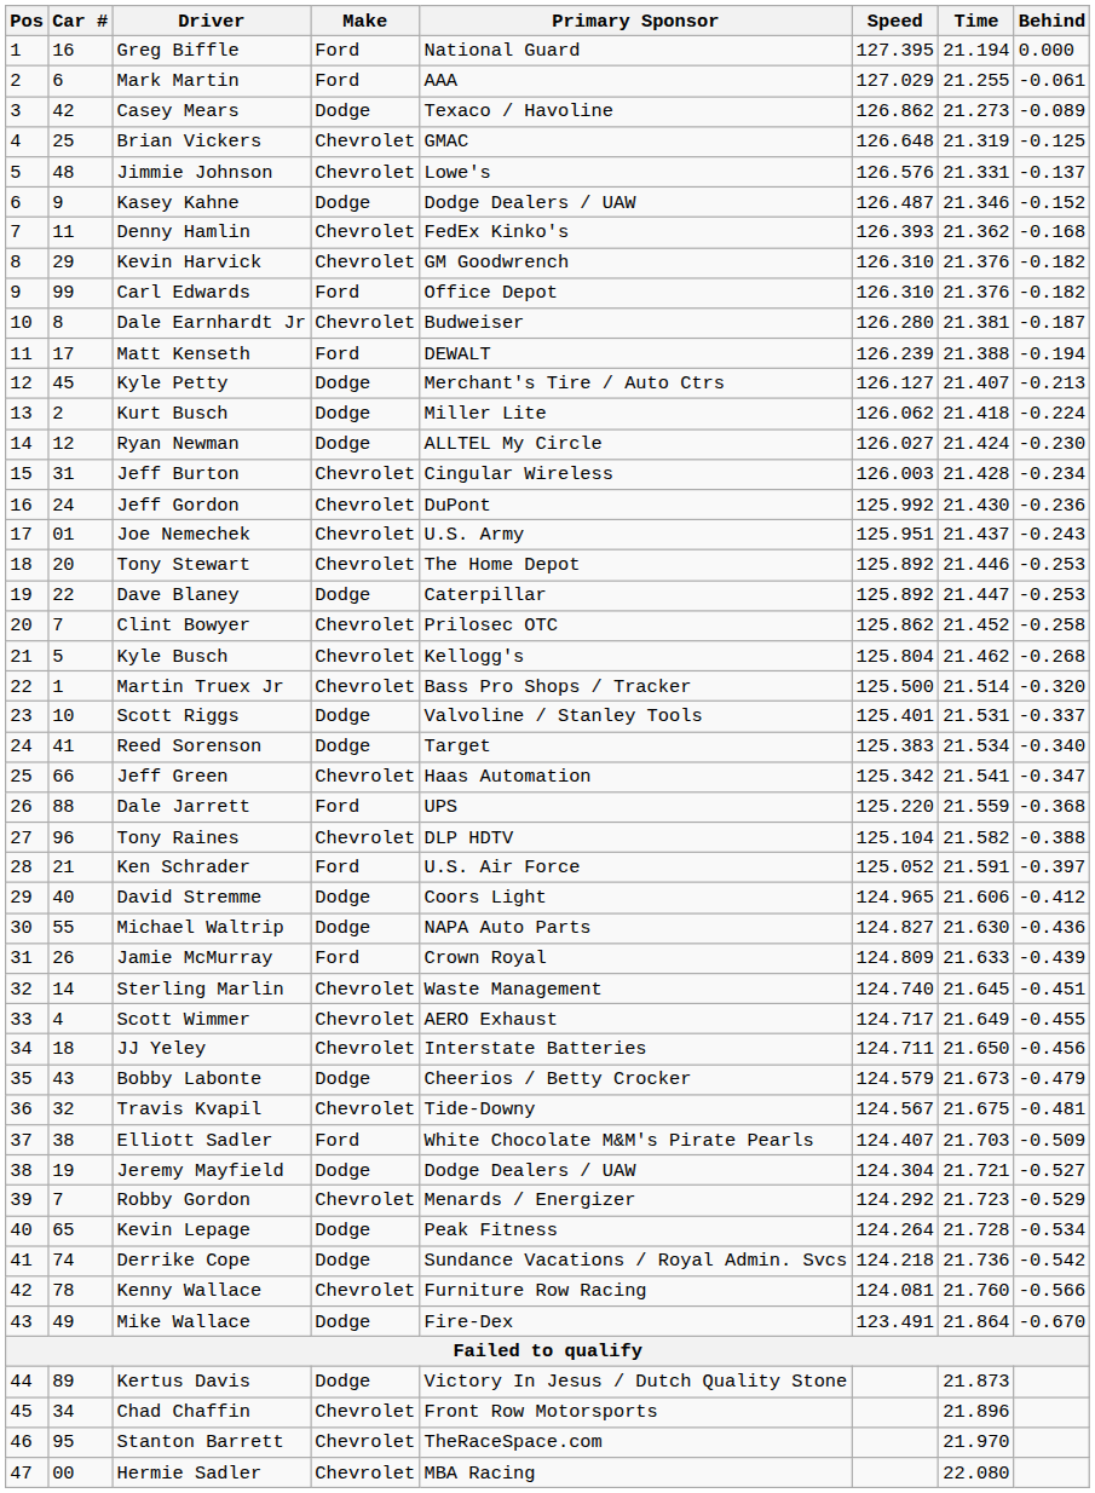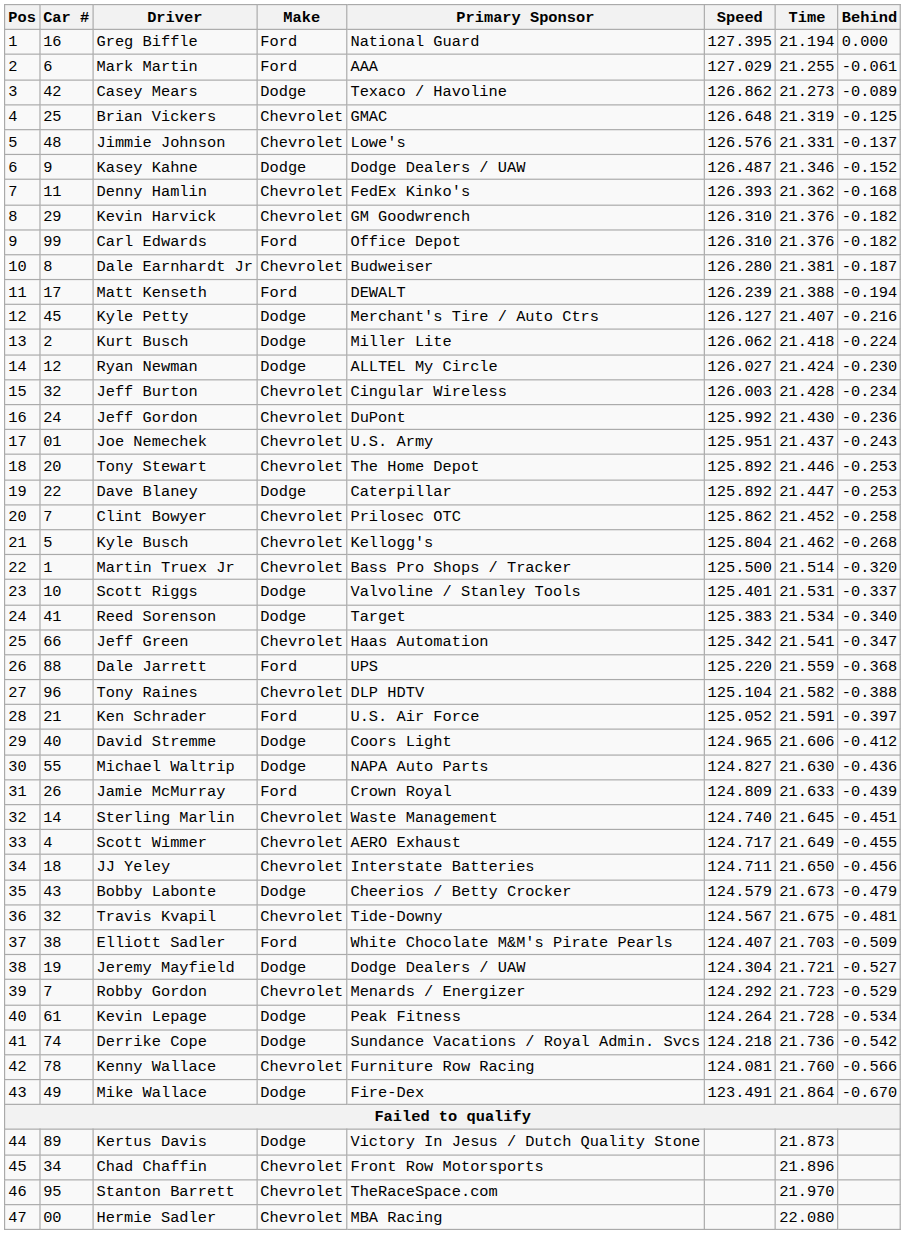Kyle Petty | Behind: -0.213 -> -0.216
Jeff Burton | Car #: 31 -> 32
Kevin Lepage | Car #: 65 -> 61
